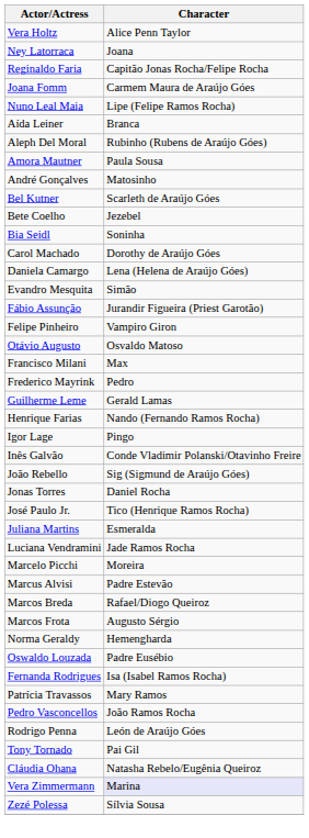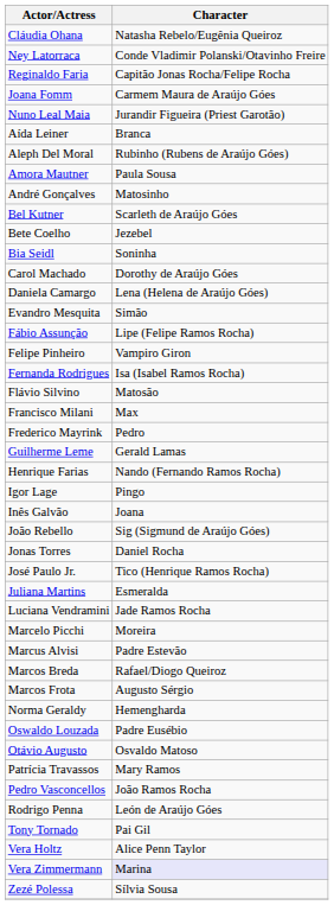rows swapped: Cláudia Ohana <-> Vera Holtz
Ney Latorraca | Character: Joana -> Conde Vladimir Polanski/Otavinho Freire
Nuno Leal Maia | Character: Lipe (Felipe Ramos Rocha) -> Jurandir Figueira (Priest Garotão)
Fábio Assunção | Character: Jurandir Figueira (Priest Garotão) -> Lipe (Felipe Ramos Rocha)
rows swapped: Fernanda Rodrigues <-> Otávio Augusto
+ row: Flávio Silvino | Matosão
Inês Galvão | Character: Conde Vladimir Polanski/Otavinho Freire -> Joana
